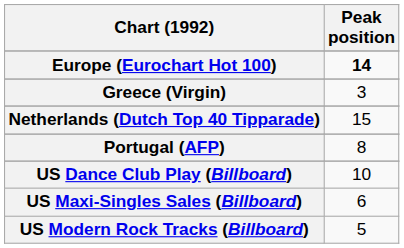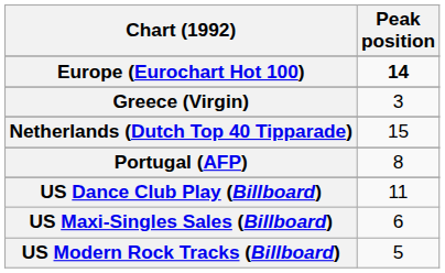US Dance Club Play (Billboard) | Peak position: 10 -> 11
